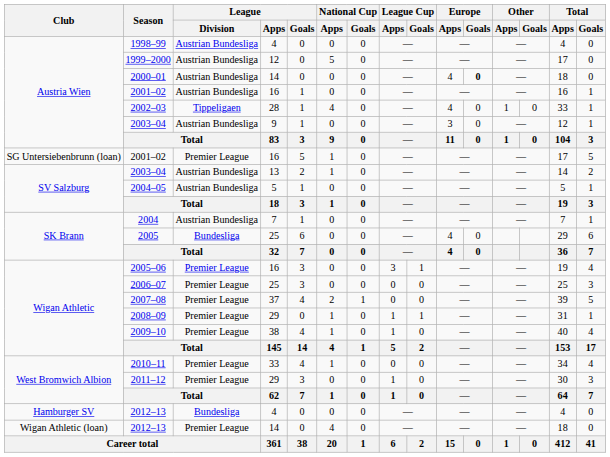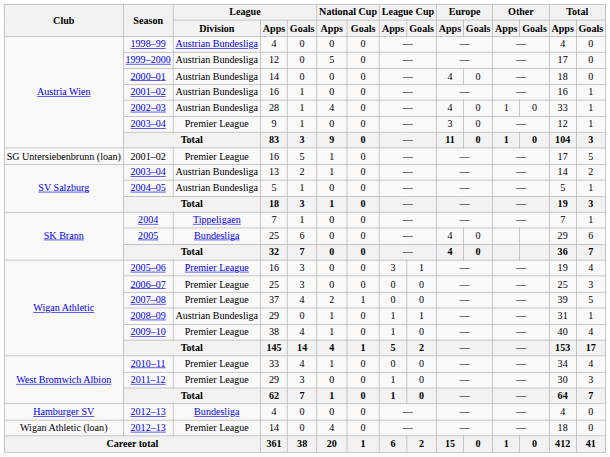2000–01 | Europe / Goals: bold -> normal
2002–03 | League / Division: Tippeligaen -> Austrian Bundesliga
Austria Wien / 2003–04 | League / Division: Austrian Bundesliga -> Premier League
2004 | League / Division: Austrian Bundesliga -> Tippeligaen
2008–09 | League / Division: Premier League -> Austrian Bundesliga
